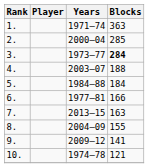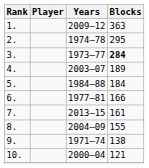1. | Years: 1971–74 -> 2009–12
2. | Years: 2000–04 -> 1974–78
2. | Blocks: 285 -> 295
4. | Blocks: 188 -> 189
7. | Blocks: 163 -> 161
9. | Years: 2009–12 -> 1971–74
9. | Blocks: 141 -> 138
10. | Years: 1974–78 -> 2000–04
